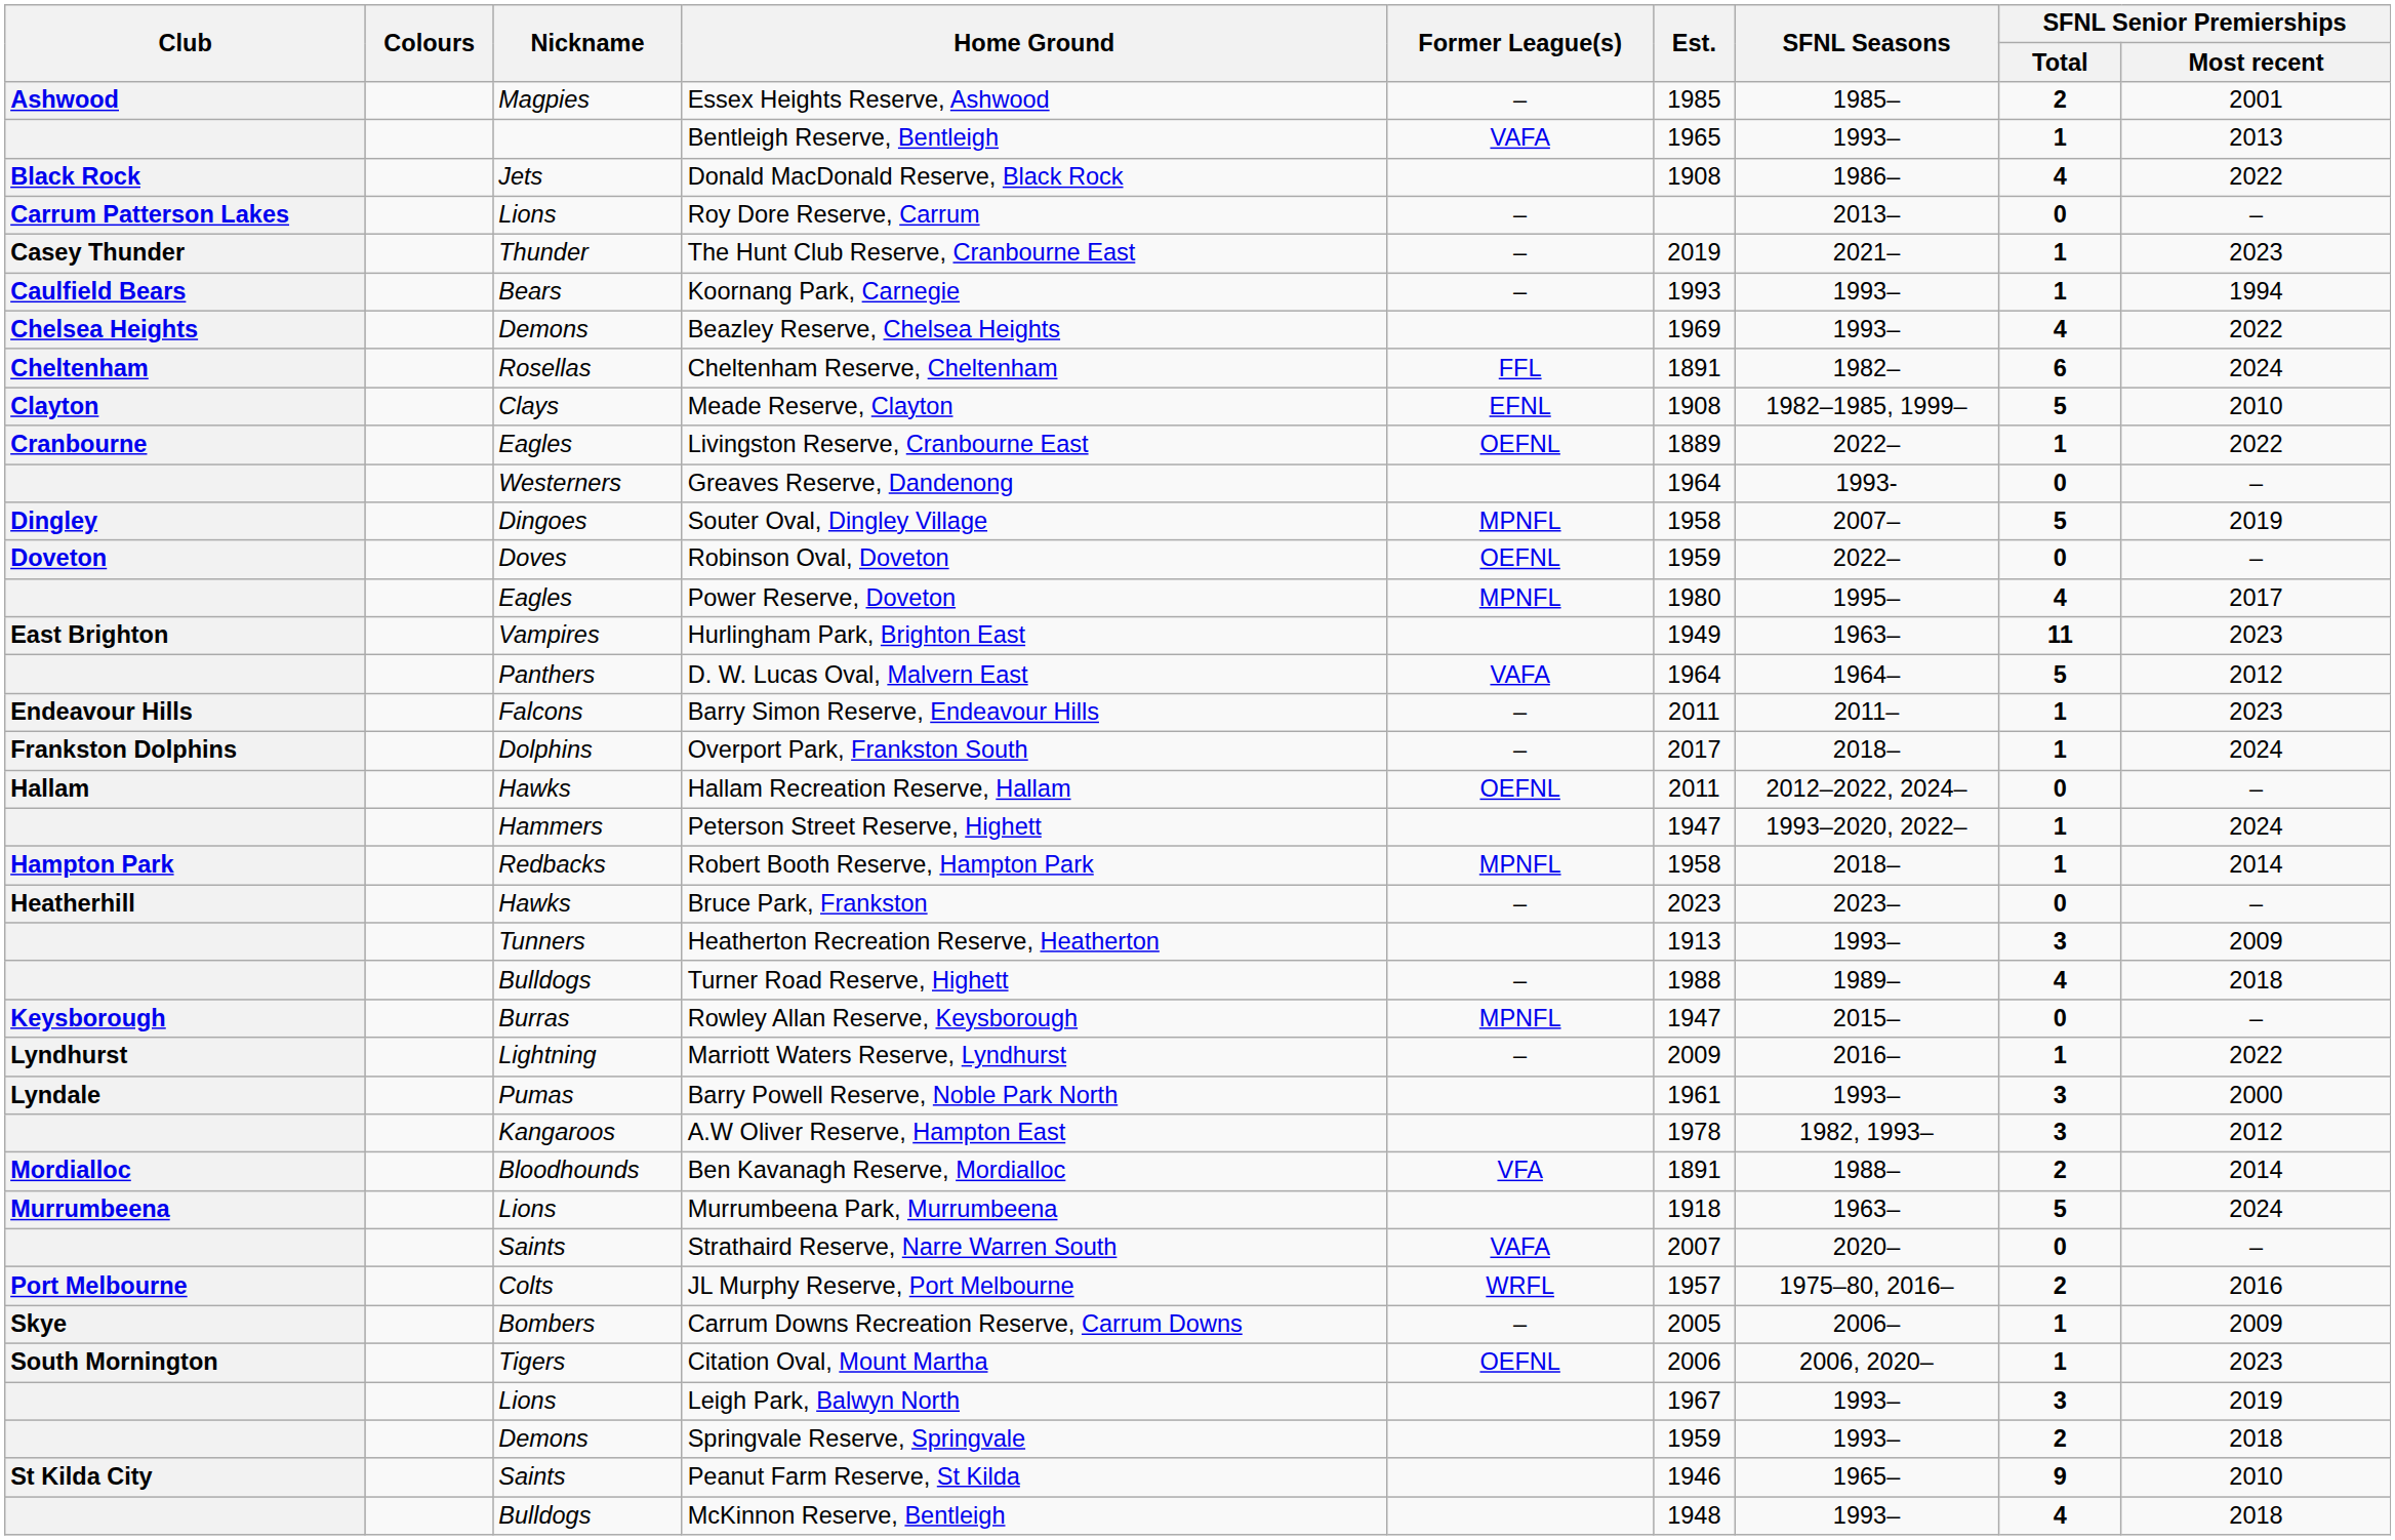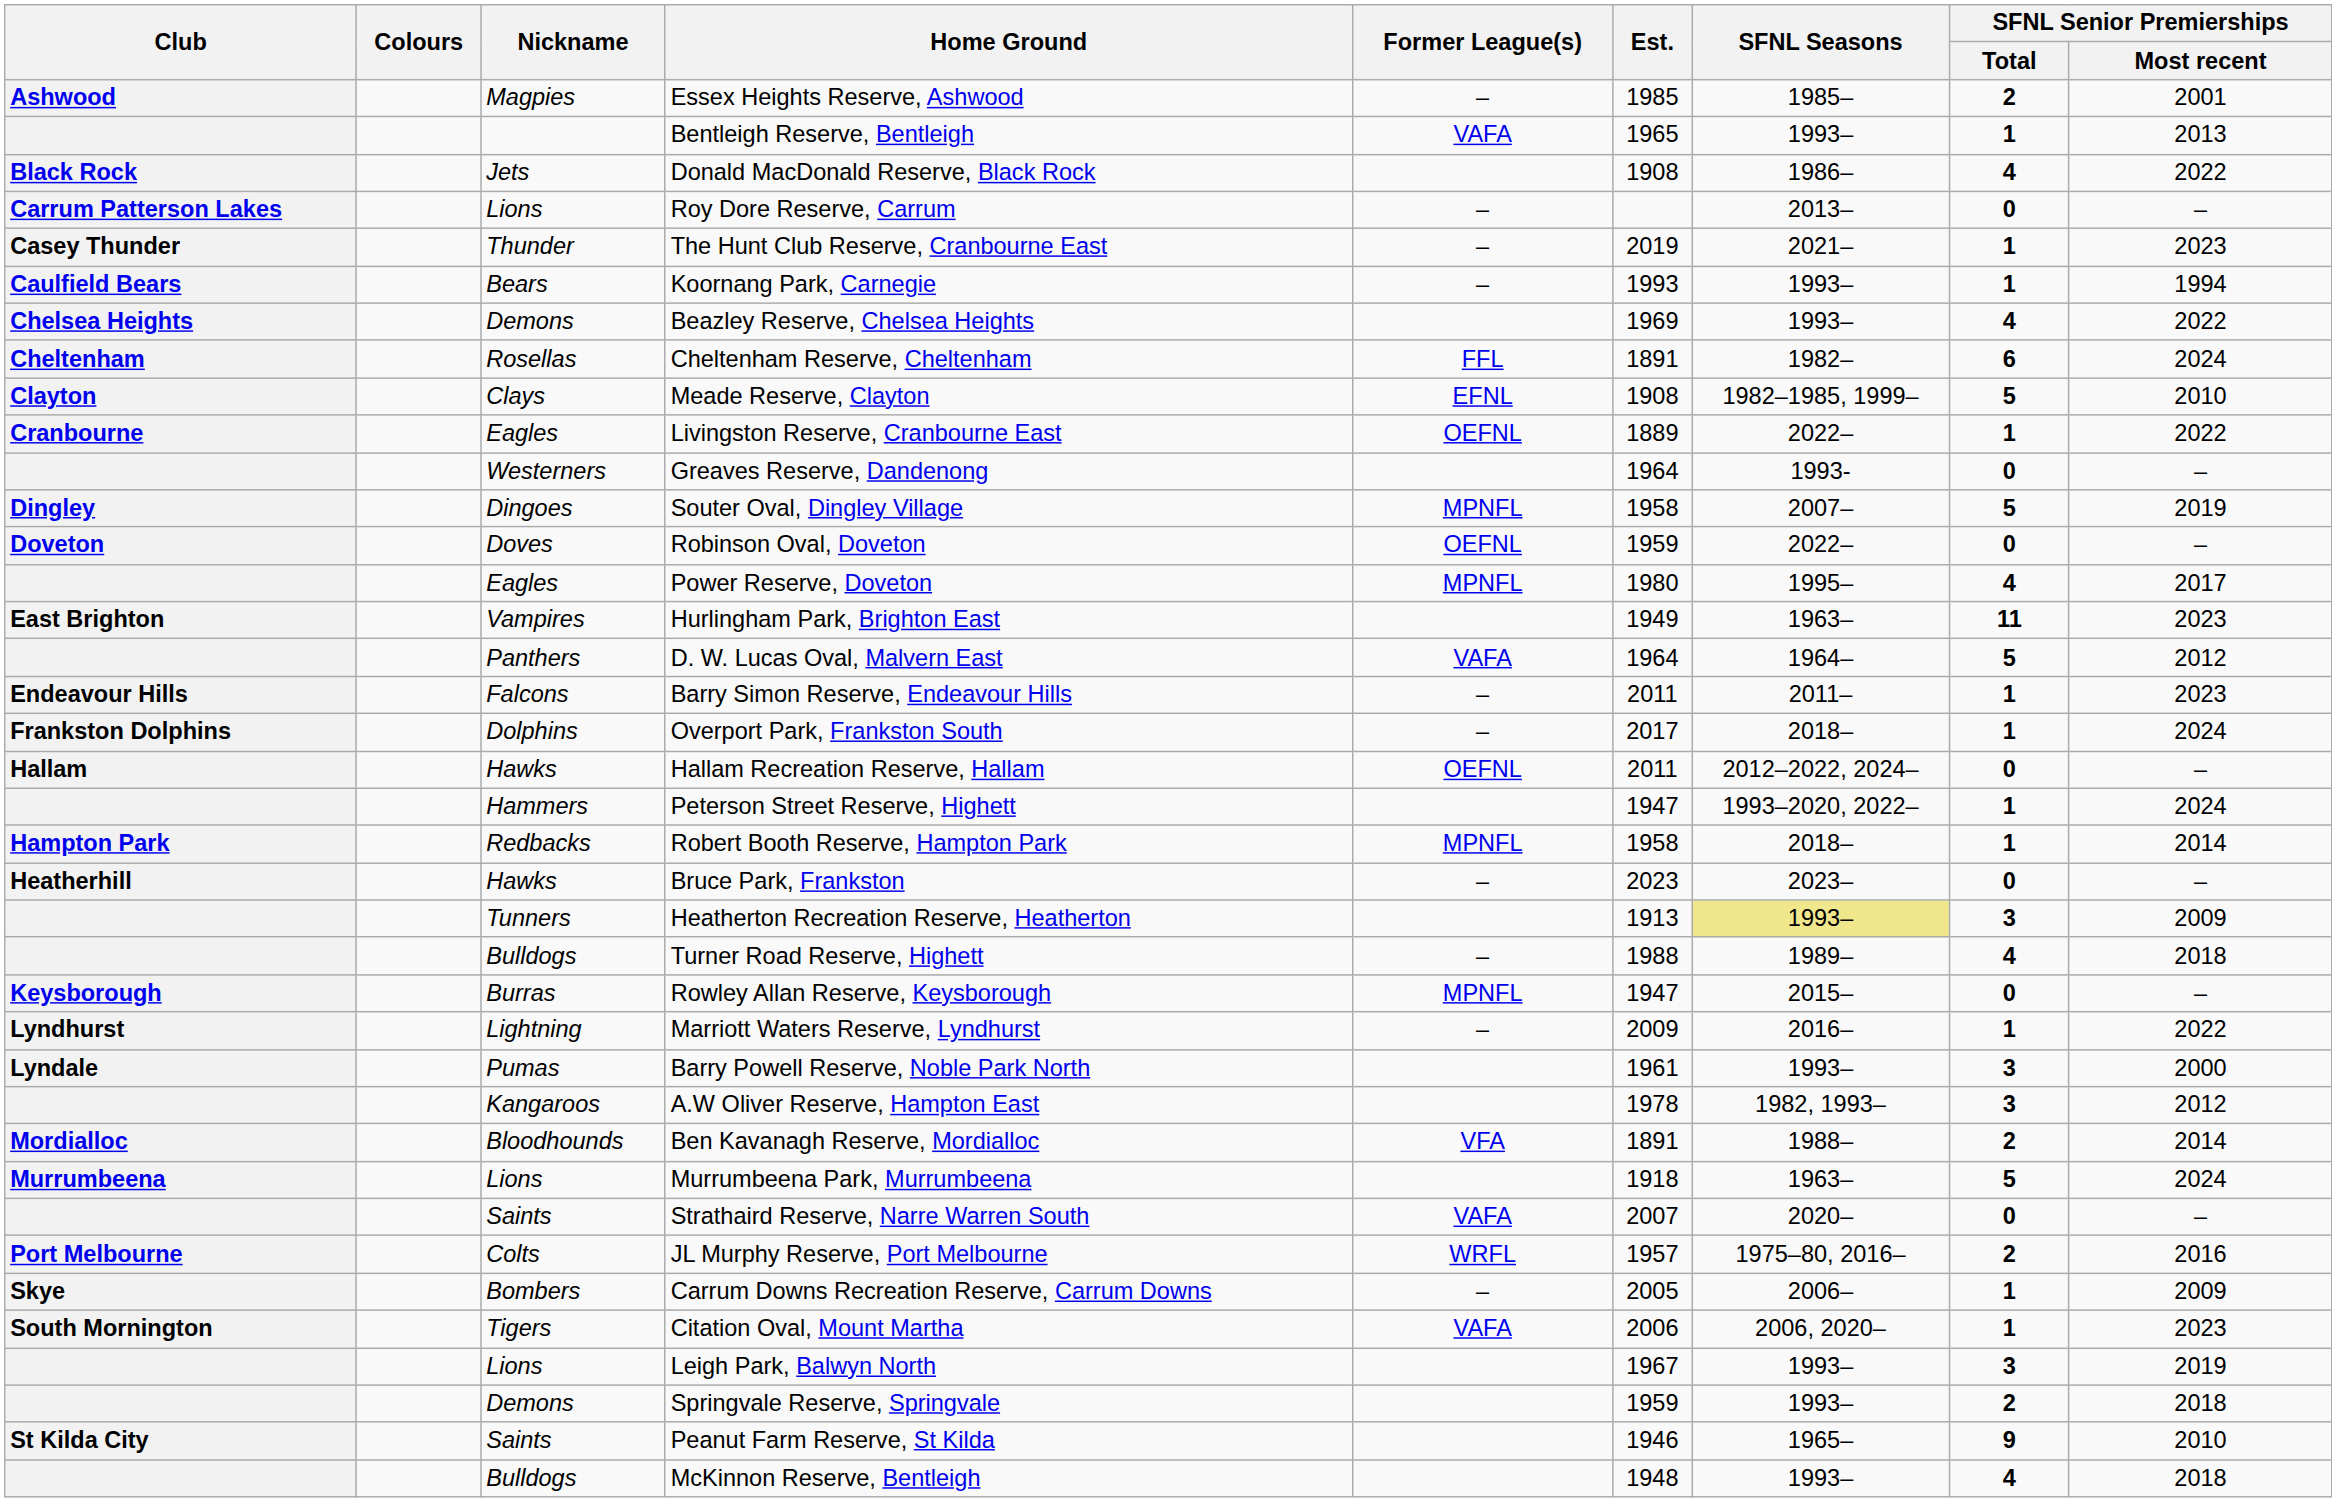Heatherton Recreation Reserve, Heatherton | SFNL Seasons: no background -> khaki background
Citation Oval, Mount Martha | Former League(s): OEFNL -> VAFA
